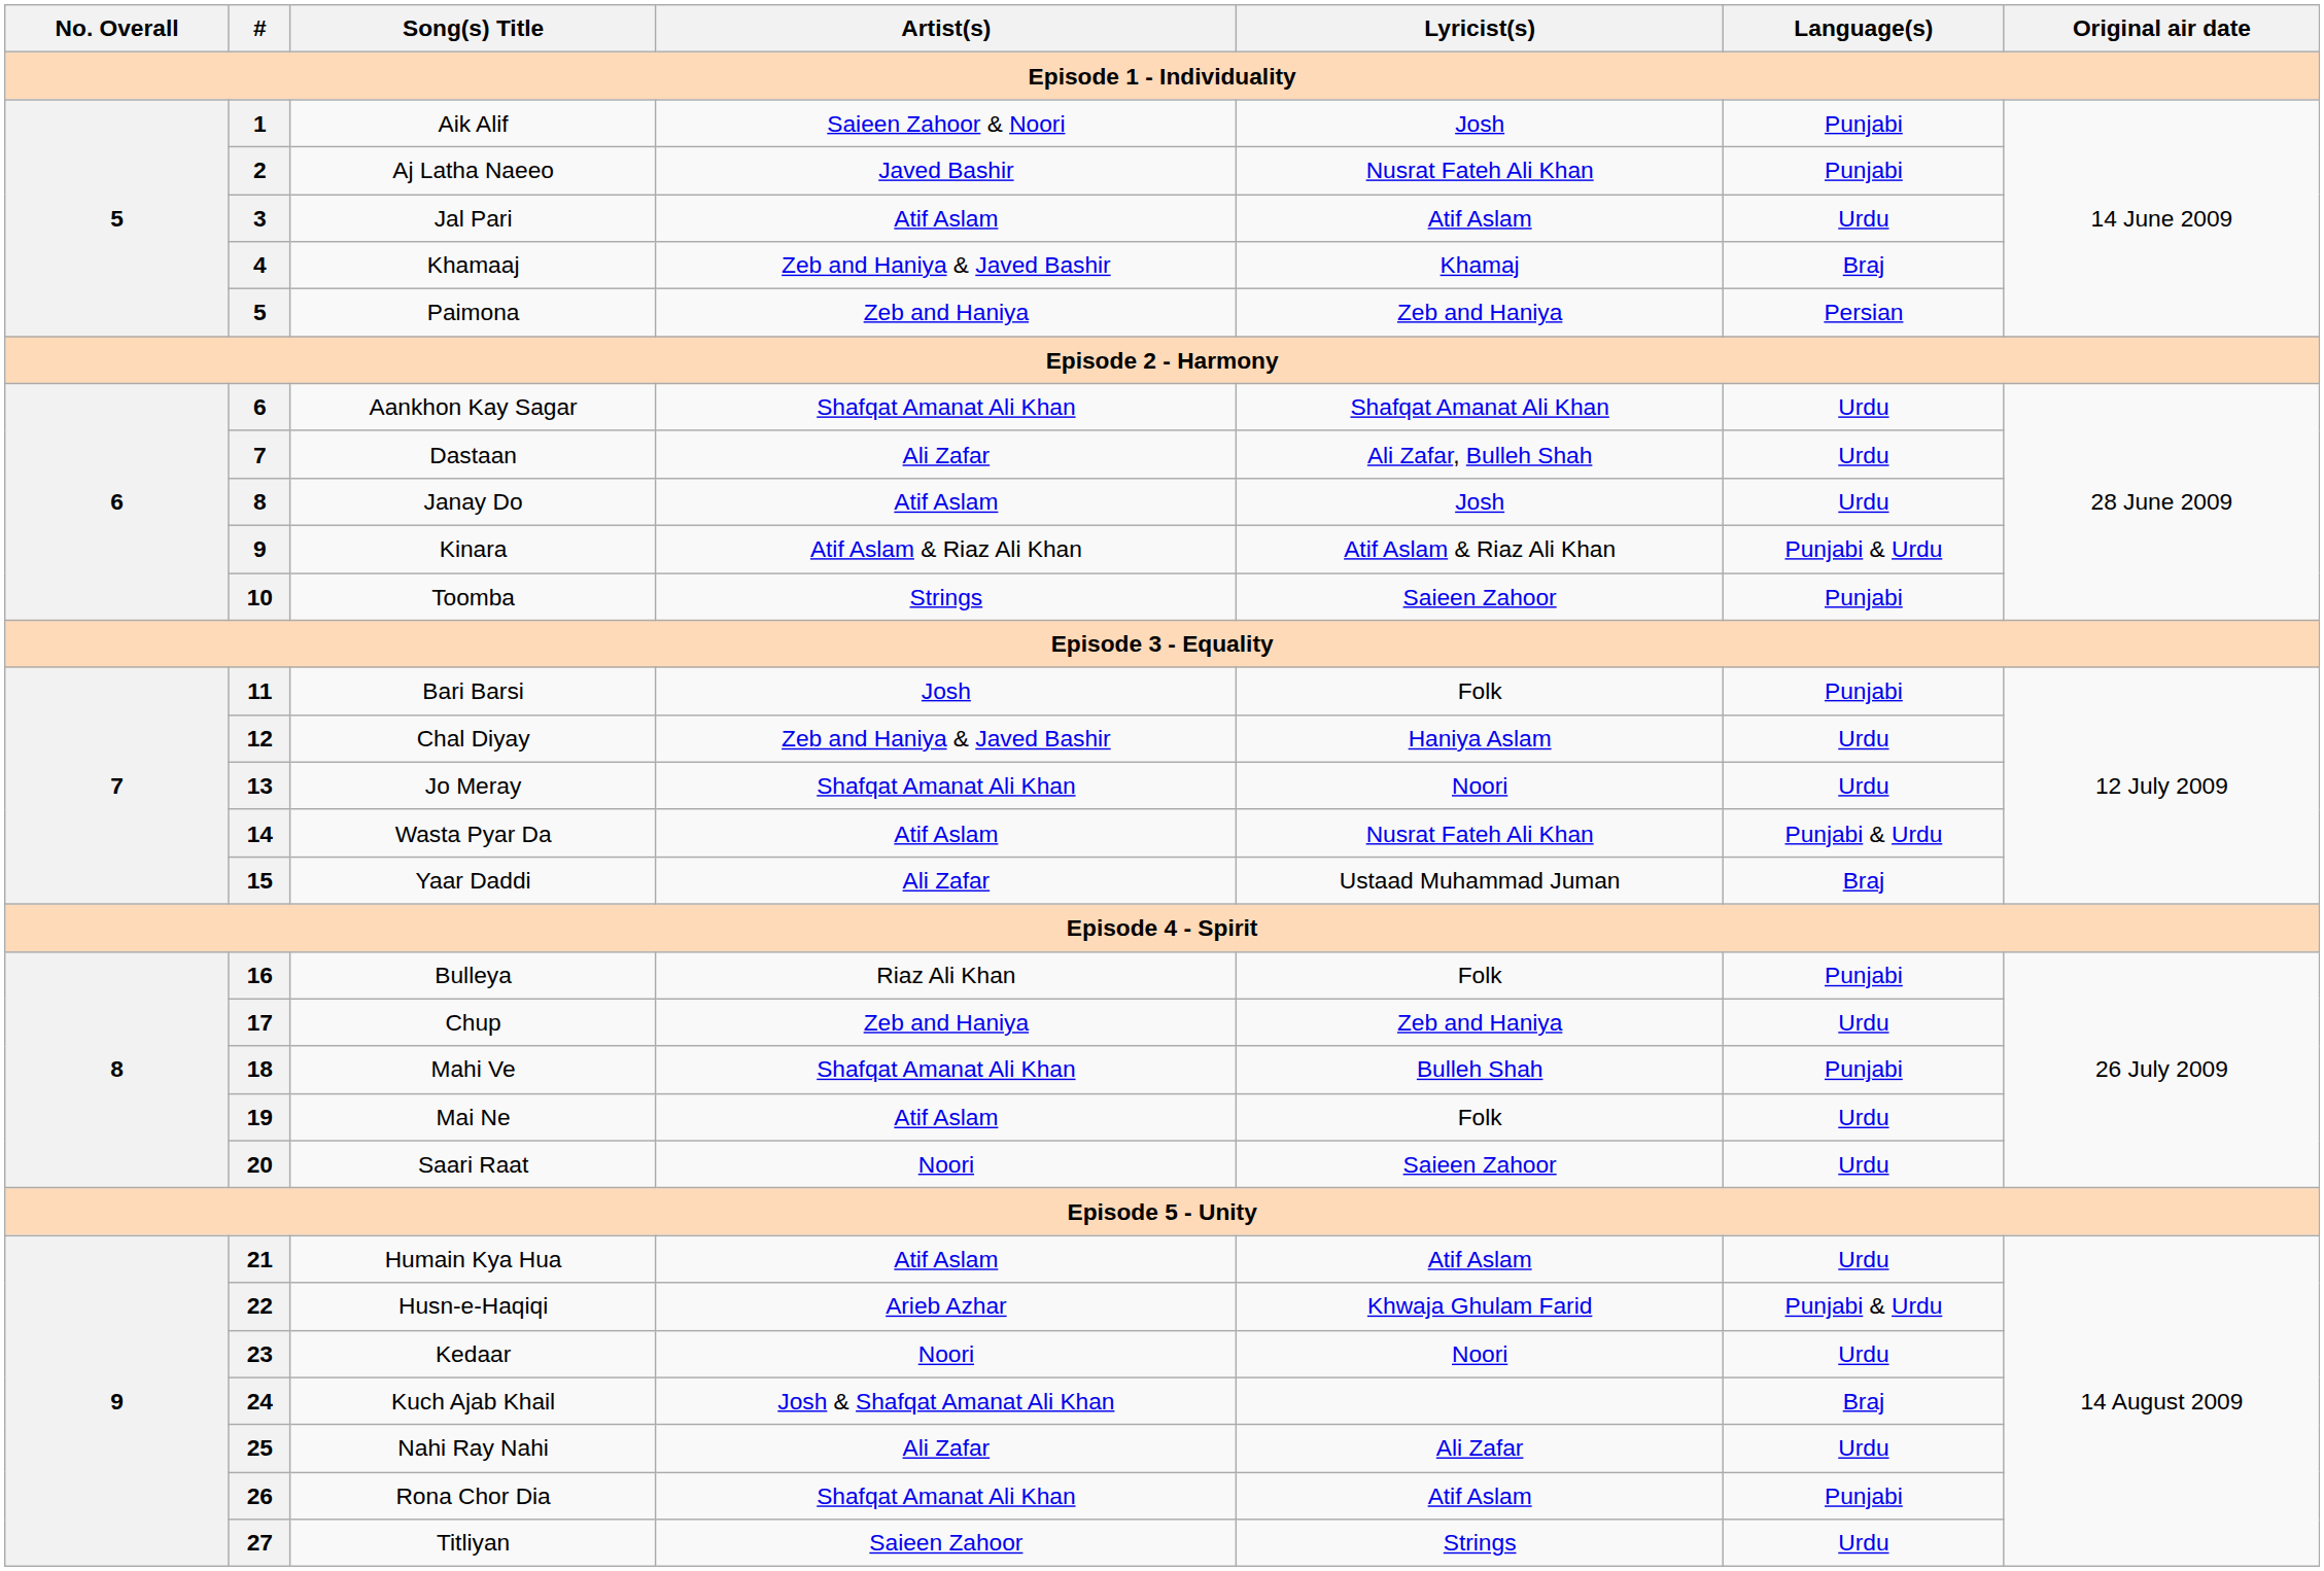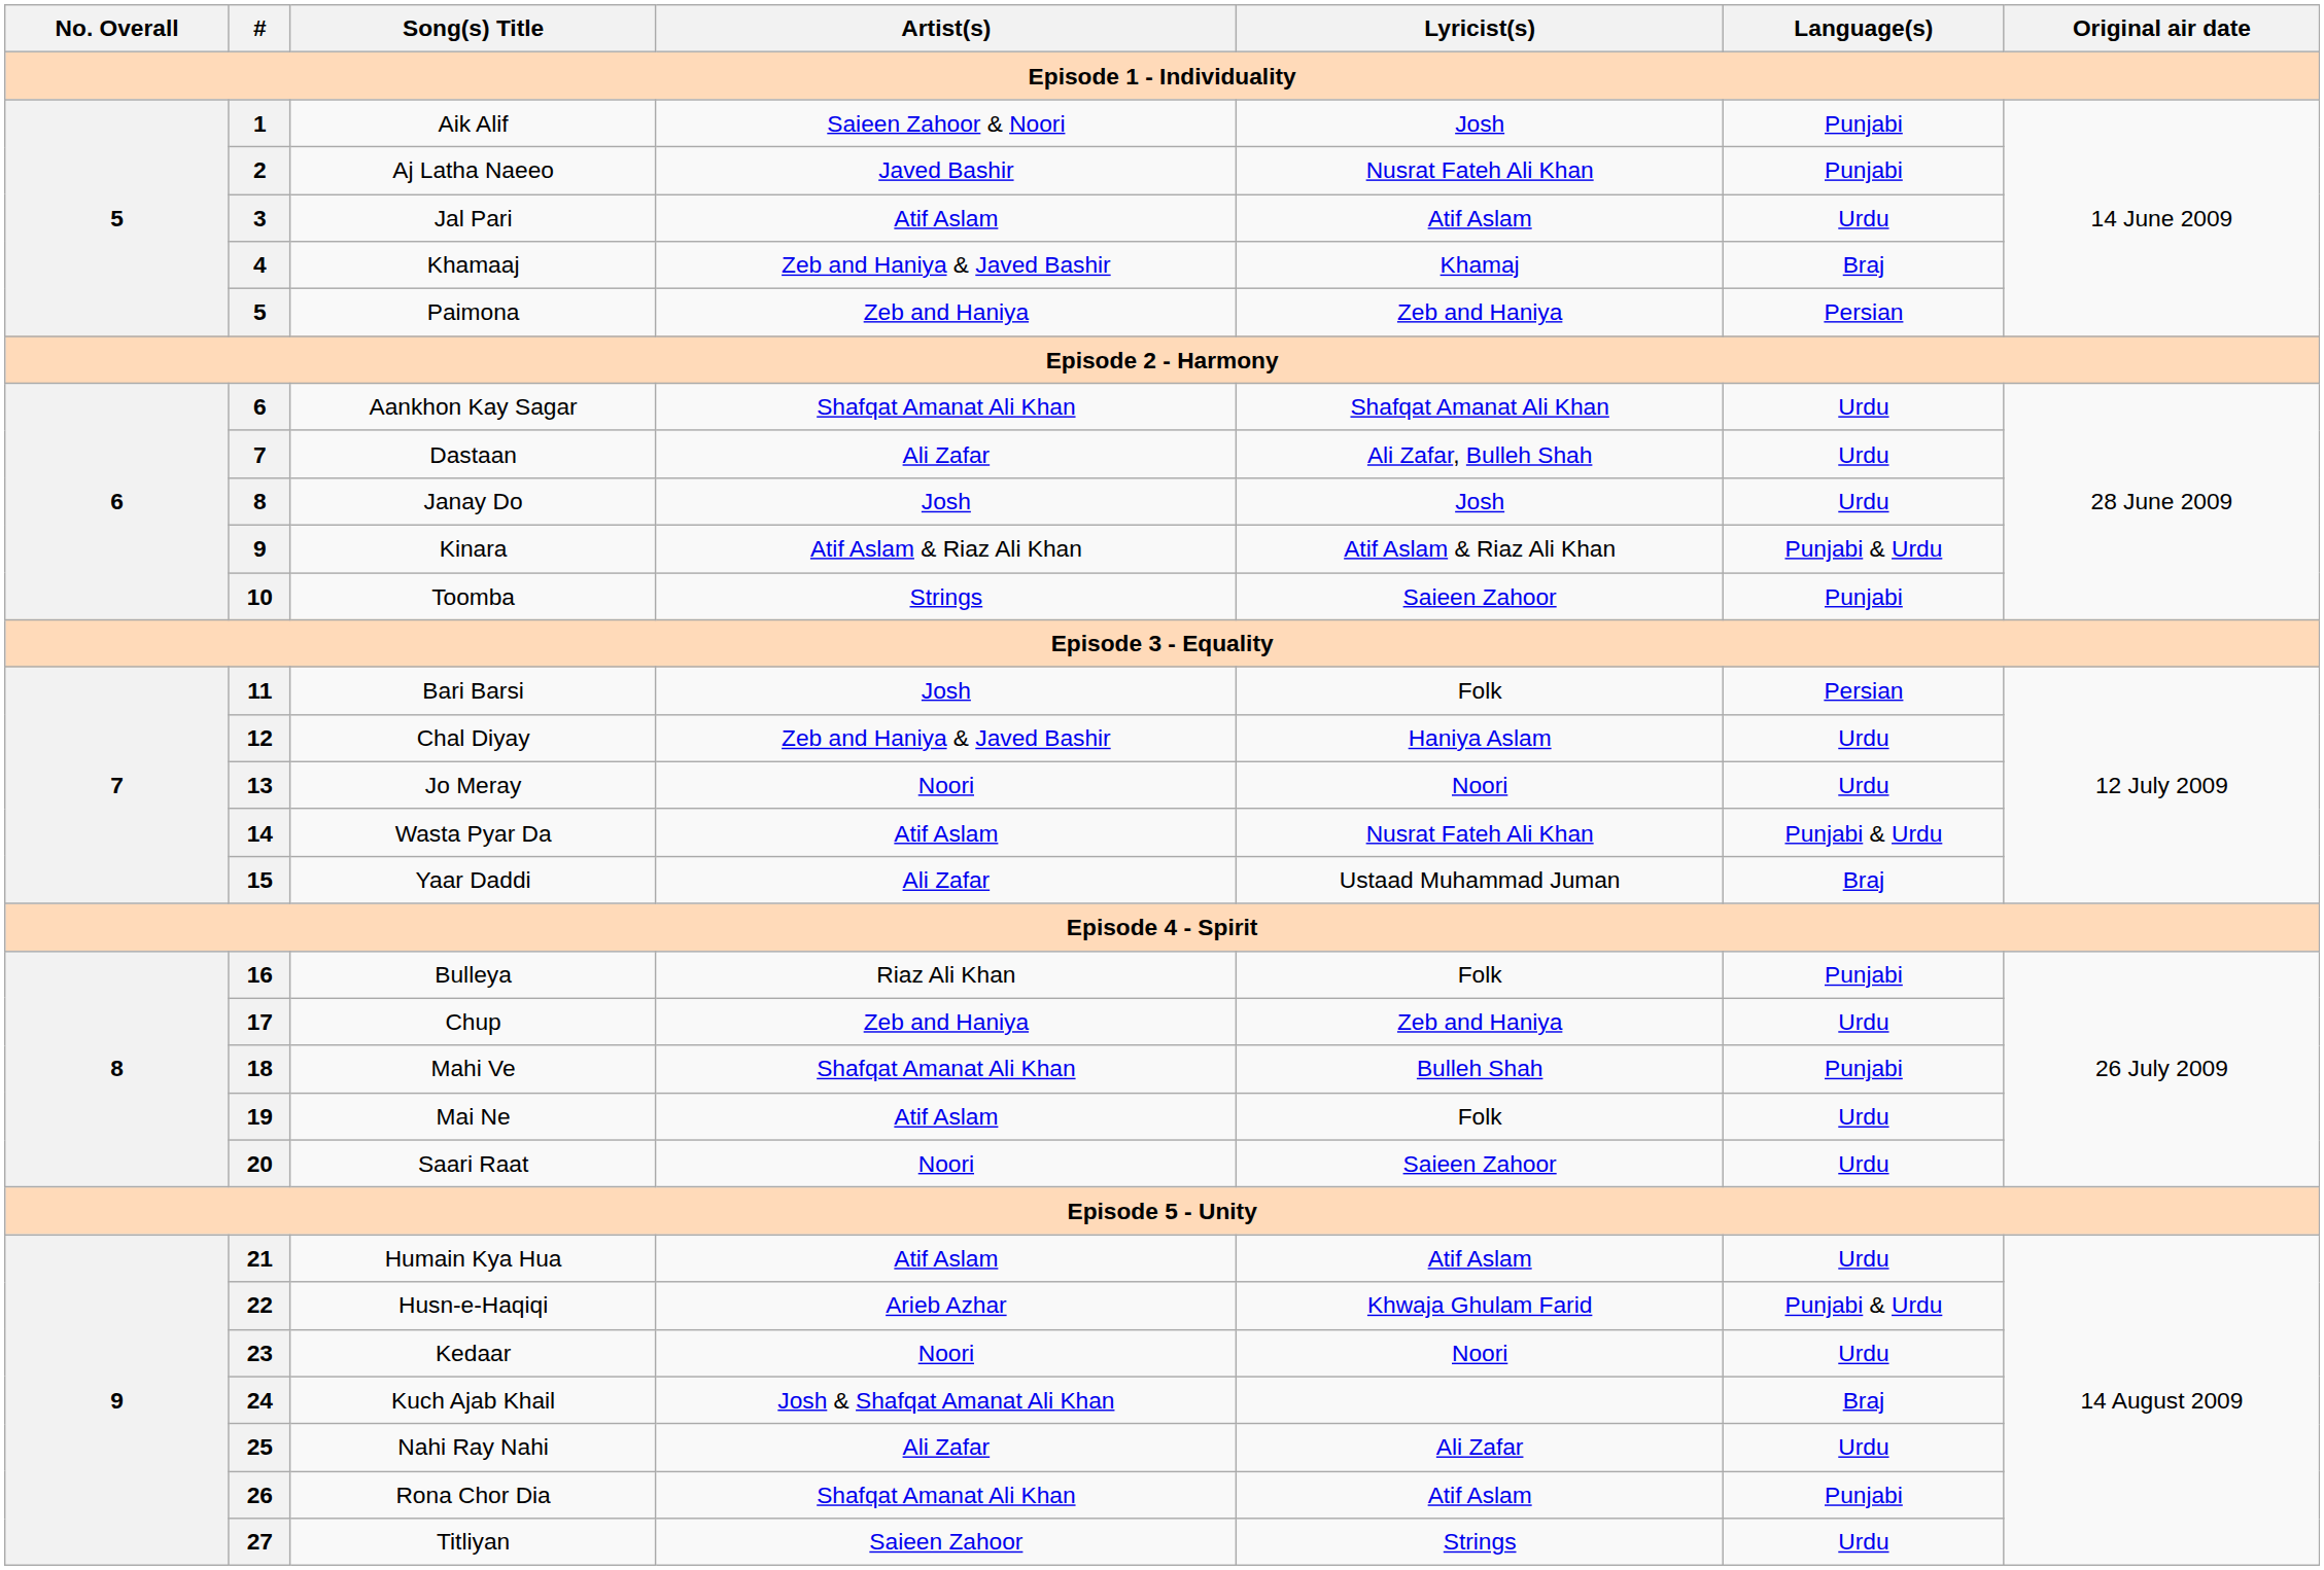Janay Do | Artist(s): Atif Aslam -> Josh
Bari Barsi | Language(s): Punjabi -> Persian
Jo Meray | Artist(s): Shafqat Amanat Ali Khan -> Noori
